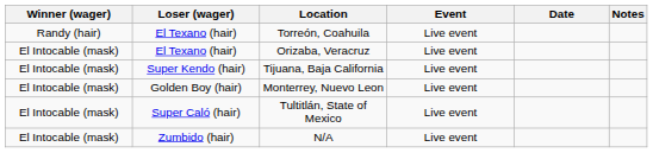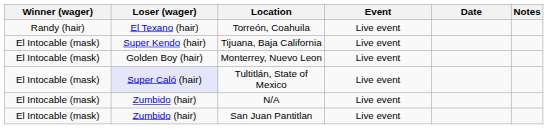- row: El Intocable (mask) | El Texano (hair) | Orizaba, Veracruz | Live event
Tultitlán, State of Mexico | Loser (wager): no background -> lavender background
+ row: El Intocable (mask) | Zumbido (hair) | San Juan Pantitlan | Live event
